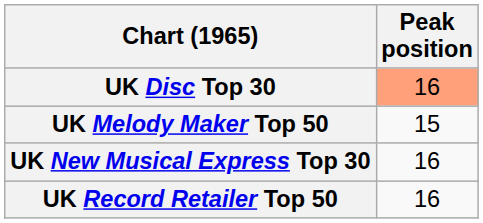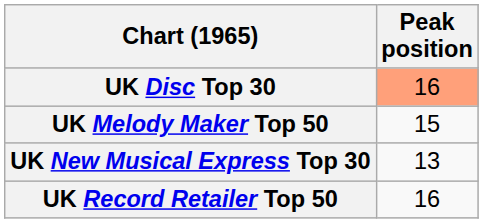UK New Musical Express Top 30 | Peak position: 16 -> 13
